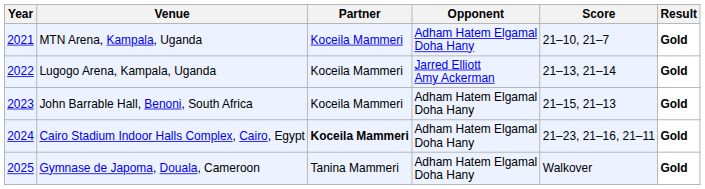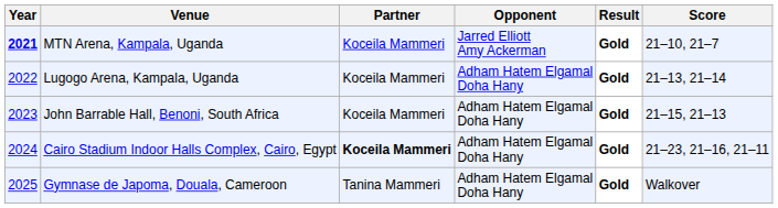columns swapped: Score <-> Result
MTN Arena, Kampala, Uganda | Year: normal -> bold
MTN Arena, Kampala, Uganda | Opponent: Adham Hatem Elgamal Doha Hany -> Jarred Elliott Amy Ackerman
Lugogo Arena, Kampala, Uganda | Opponent: Jarred Elliott Amy Ackerman -> Adham Hatem Elgamal Doha Hany
